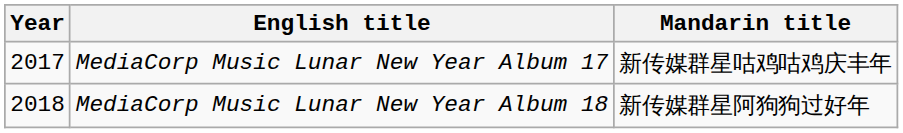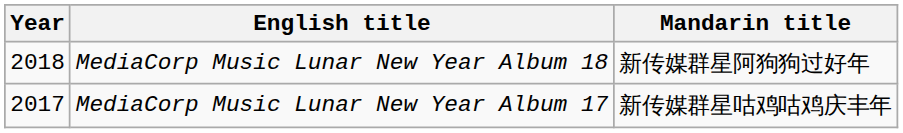rows swapped: MediaCorp Music Lunar New Year Album 17 <-> MediaCorp Music Lunar New Year Album 18
